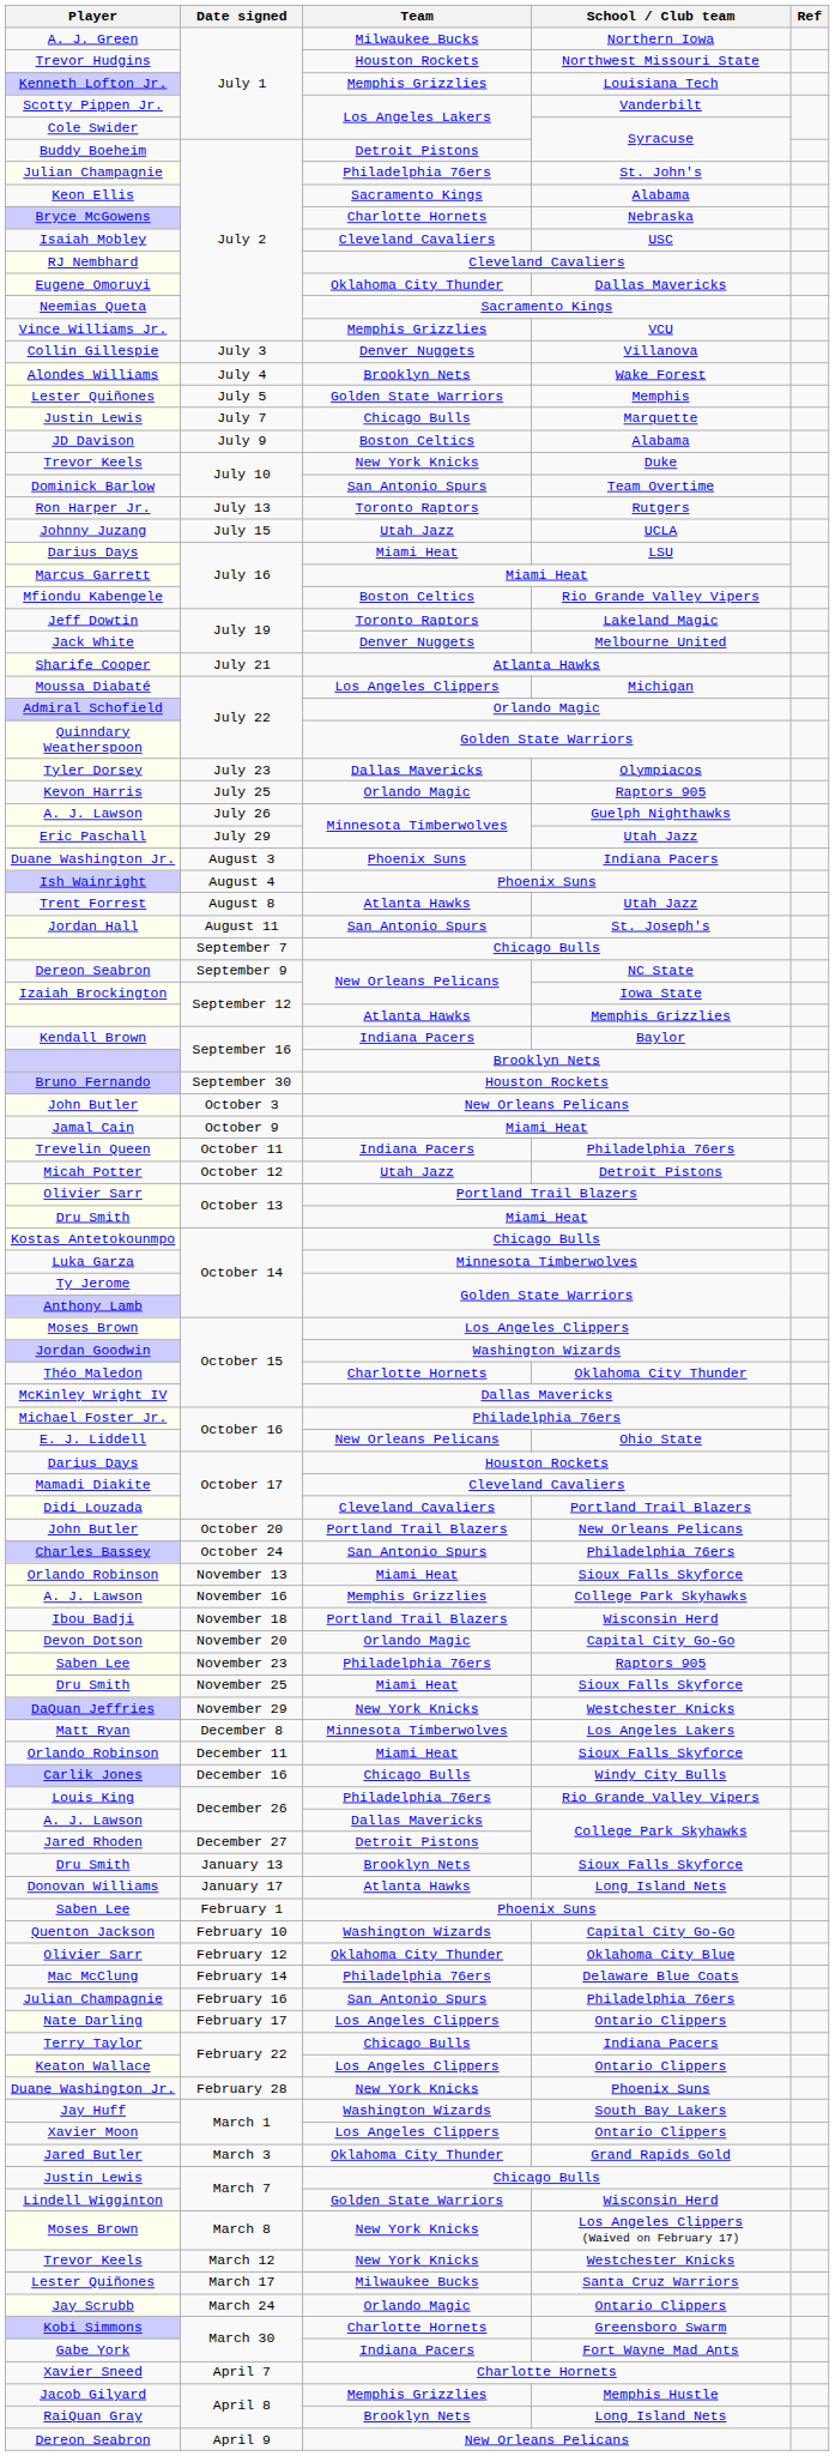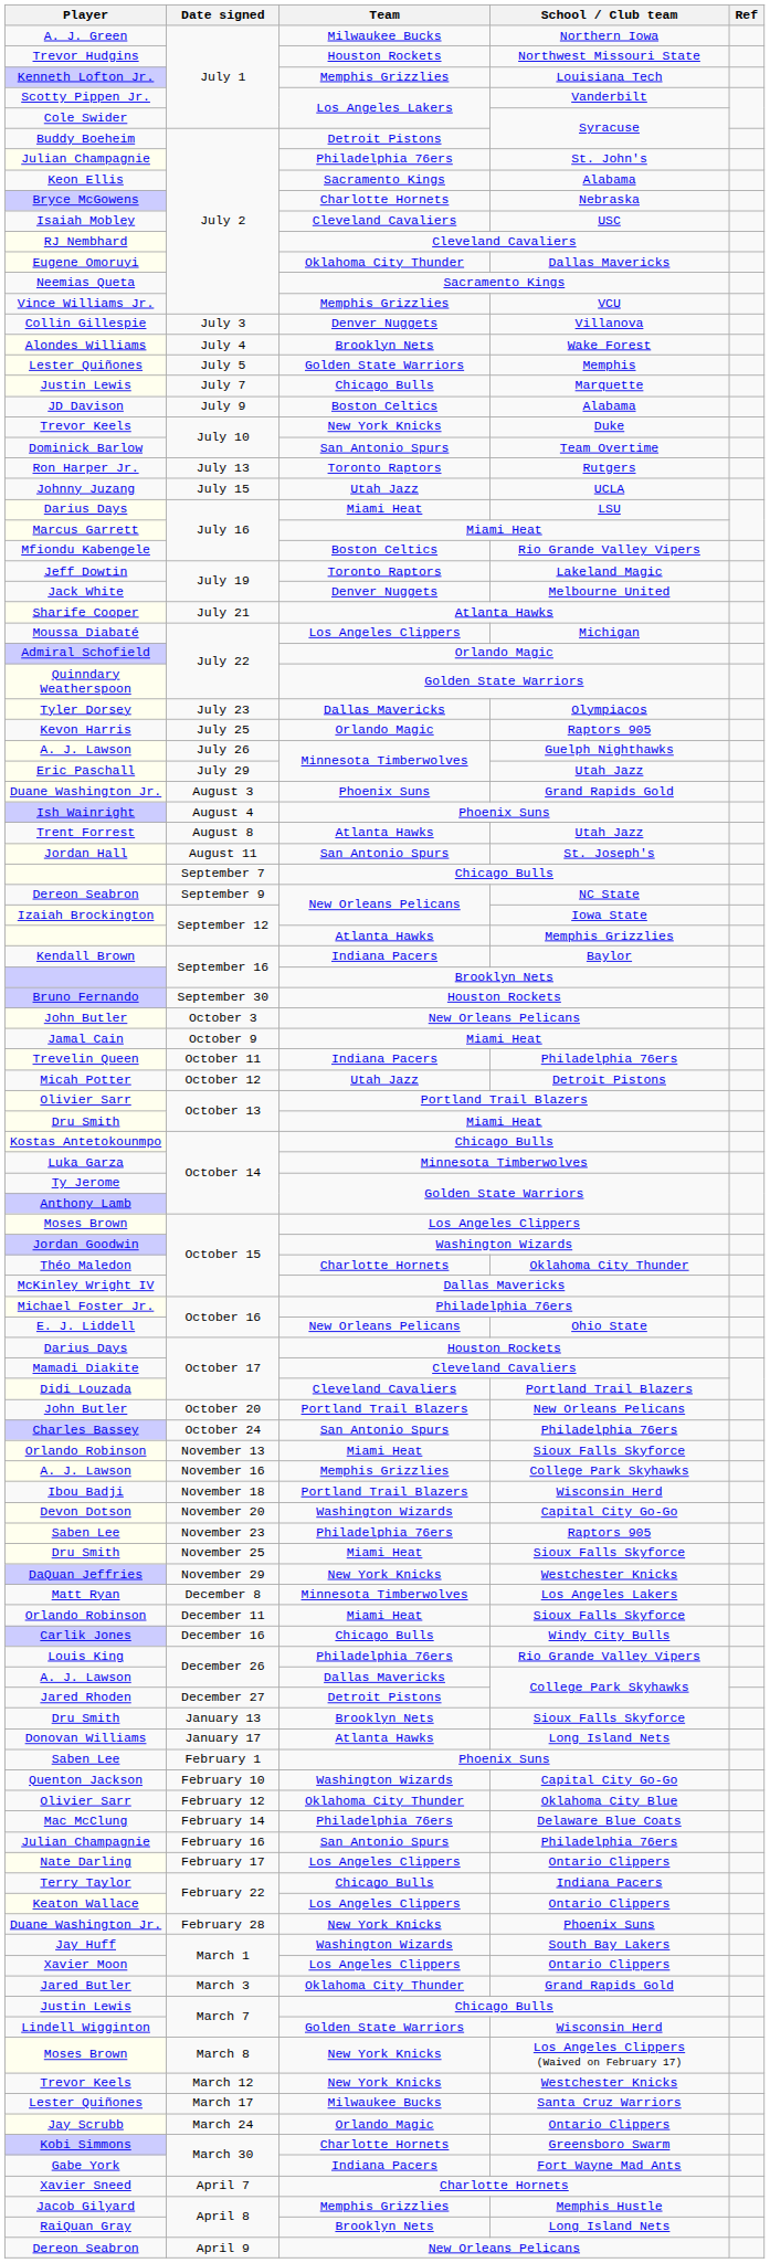Duane Washington Jr. / August 3 | School / Club team: Indiana Pacers -> Grand Rapids Gold
Devon Dotson | Team: Orlando Magic -> Washington Wizards
